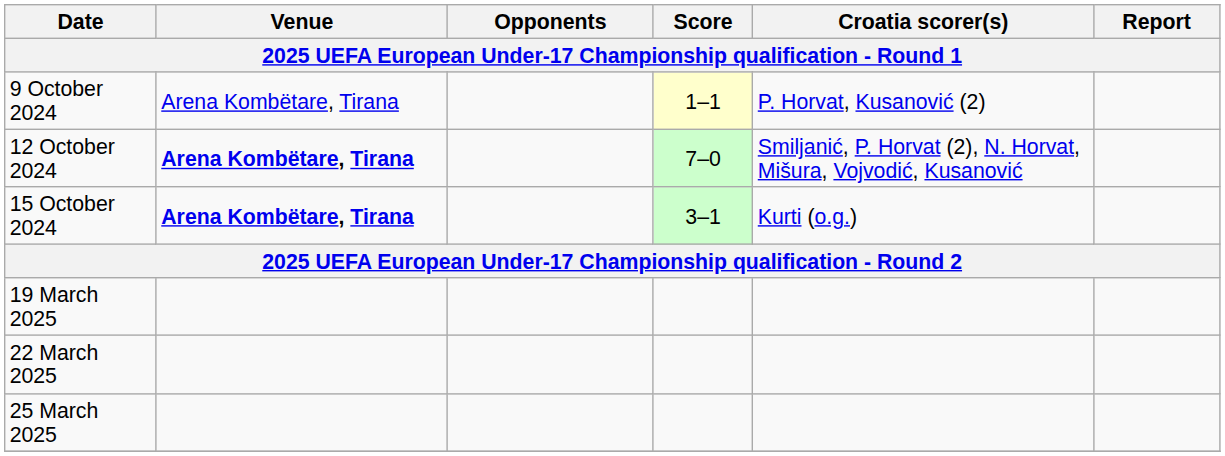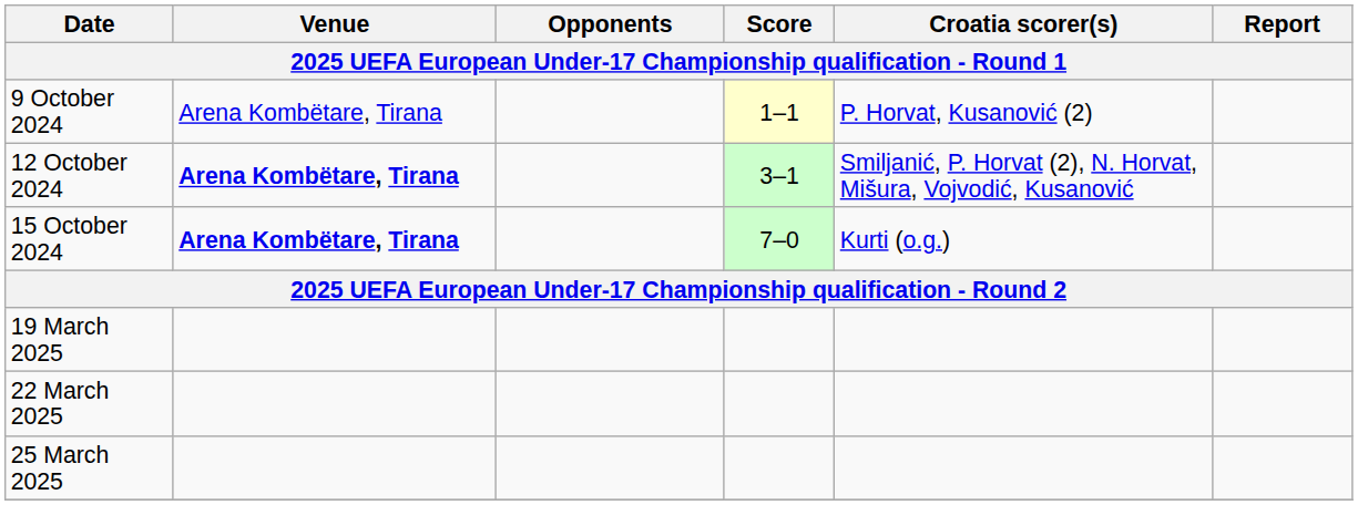12 October 2024 | Score: 7–0 -> 3–1
15 October 2024 | Score: 3–1 -> 7–0
